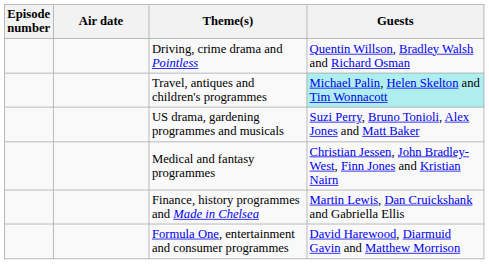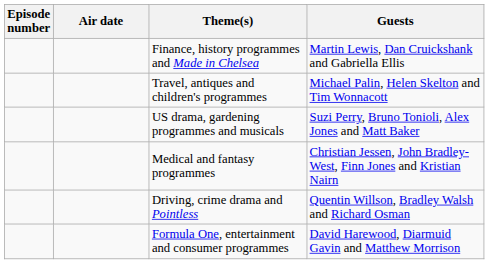rows swapped: Driving, crime drama and Pointless <-> Finance, history programmes and Made in Chelsea
Travel, antiques and children's programmes | Guests: paleturquoise background -> no background
